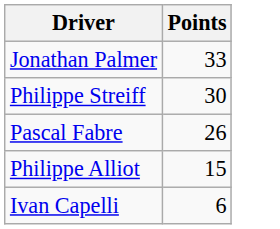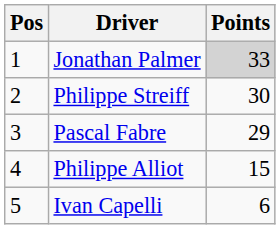+ column: Pos | 1 | 2 | 3 | 4 | 5
Jonathan Palmer | Points: no background -> lightgrey background
Pascal Fabre | Points: 26 -> 29
